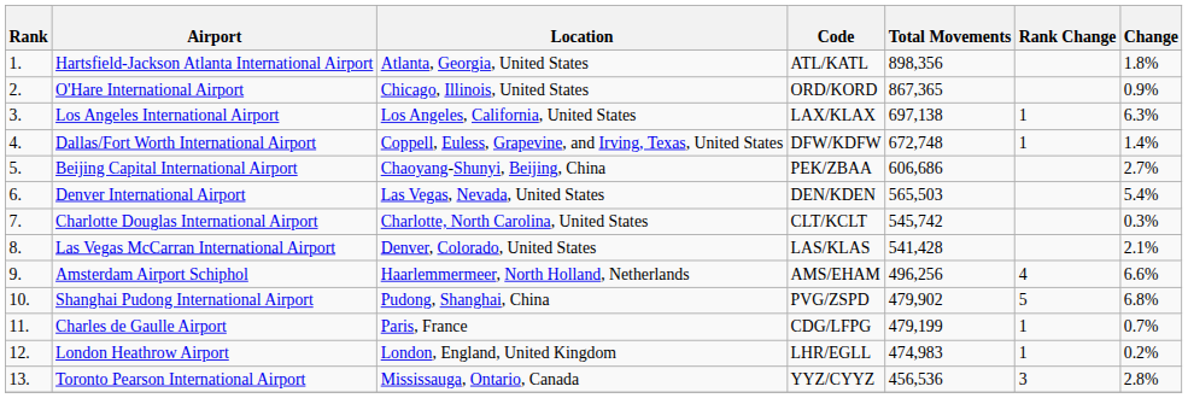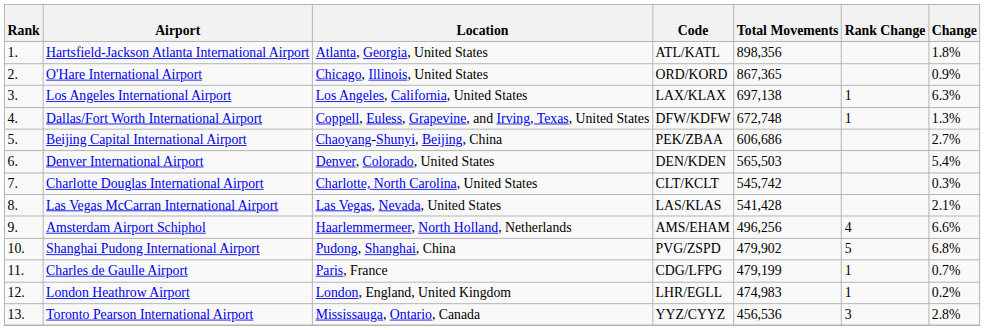Dallas/Fort Worth International Airport | Change: 1.4% -> 1.3%
Denver International Airport | Location: Las Vegas, Nevada, United States -> Denver, Colorado, United States
Las Vegas McCarran International Airport | Location: Denver, Colorado, United States -> Las Vegas, Nevada, United States
